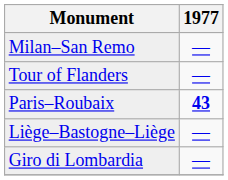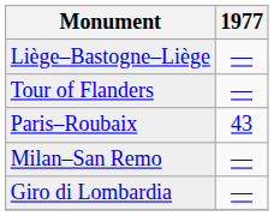rows swapped: Milan–San Remo <-> Liège–Bastogne–Liège
Paris–Roubaix | 1977: bold -> normal
